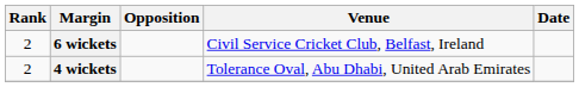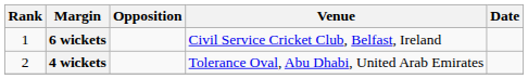6 wickets | Rank: 2 -> 1
